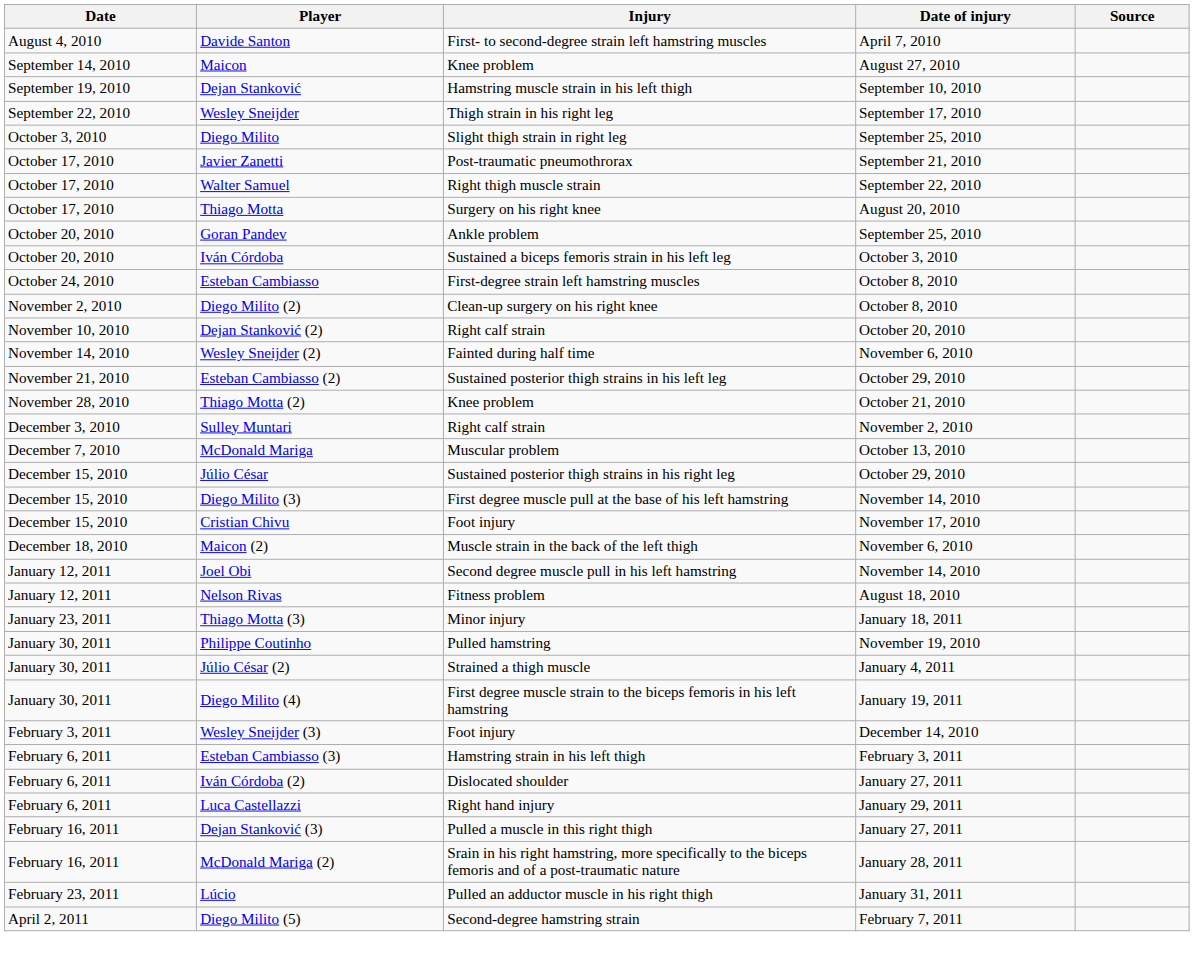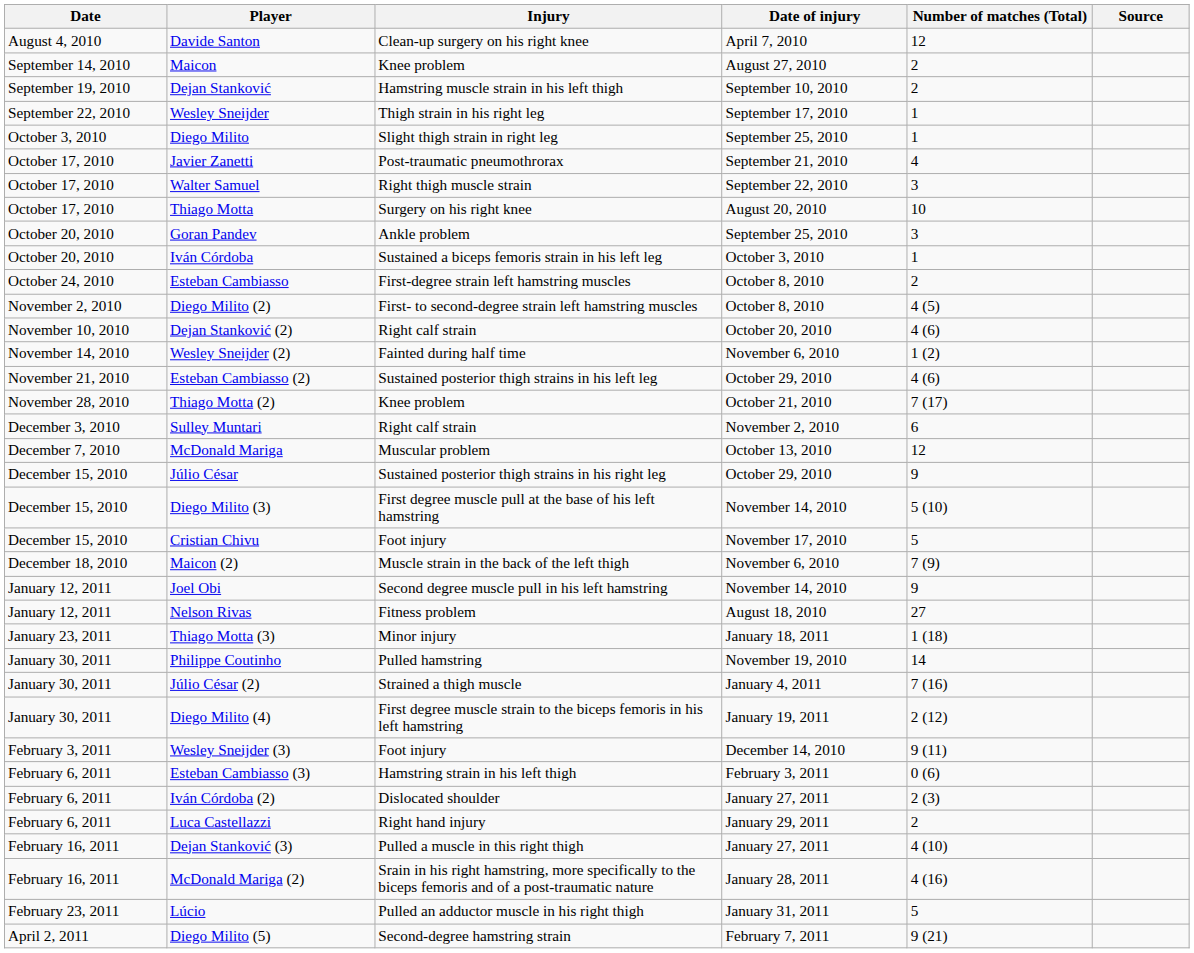+ column: Number of matches (Total) | 12 | 2 | 2 | 1 | 1 | 4 | 3 | 10 | 3 | 1 | 2 | 4 (5) | 4 (6) | 1 (2) | 4 (6) | 7 (17) | 6 | 12 | 9 | 5 (10) | 5 | 7 (9) | 9 | 27 | 1 (18) | 14 | 7 (16) | 2 (12) | 9 (11) | 0 (6) | 2 (3) | 2 | 4 (10) | 4 (16) | 5 | 9 (21)
Davide Santon | Injury: First- to second-degree strain left hamstring muscles -> Clean-up surgery on his right knee
Diego Milito (2) | Injury: Clean-up surgery on his right knee -> First- to second-degree strain left hamstring muscles
